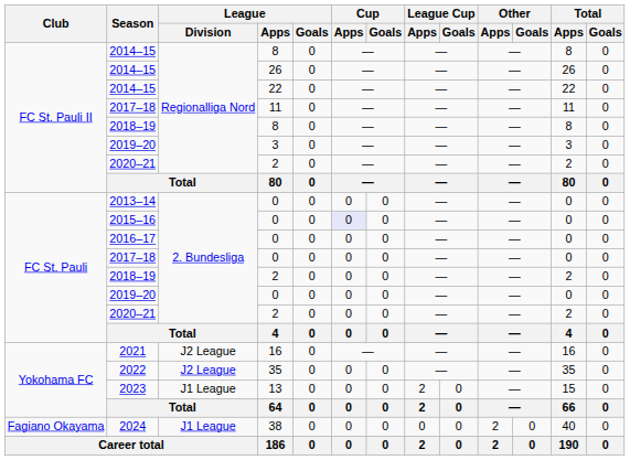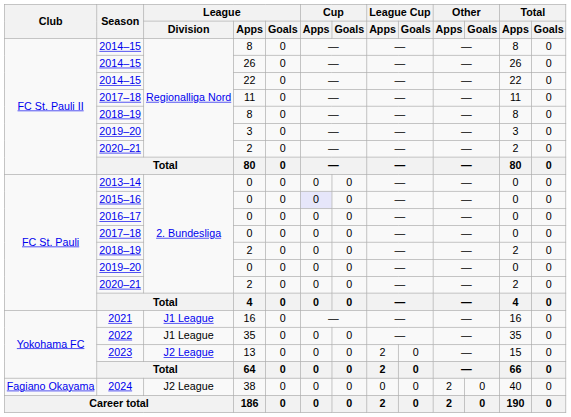2021 | League / Division: J2 League -> J1 League
2022 | League / Division: J2 League -> J1 League
2023 | League / Division: J1 League -> J2 League
2024 | League / Division: J1 League -> J2 League
